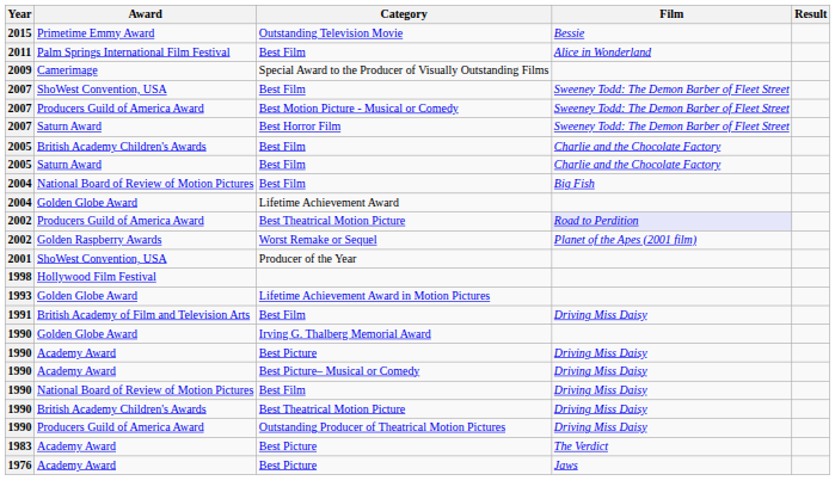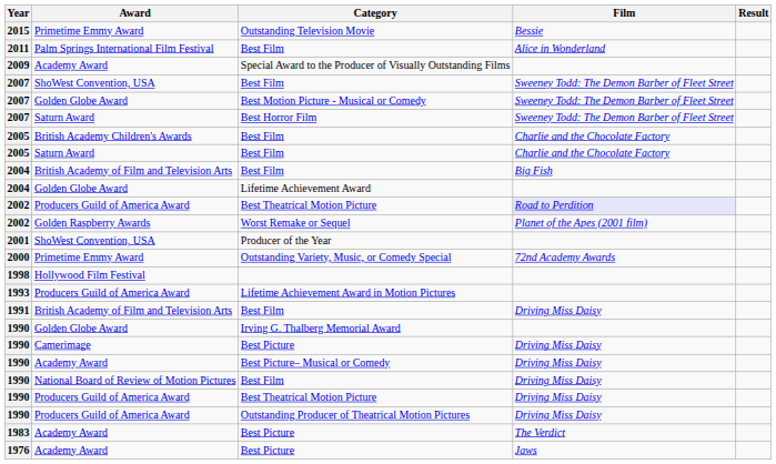Special Award to the Producer of Visually Outstanding Films | Award: Camerimage -> Academy Award
Best Motion Picture - Musical or Comedy | Award: Producers Guild of America Award -> Golden Globe Award
2004 / Best Film | Award: National Board of Review of Motion Pictures -> British Academy of Film and Television Arts
+ row: 2000 | Primetime Emmy Award | Outstanding Variety, Music, or Comedy Special | 72nd Academy Awards
Lifetime Achievement Award in Motion Pictures | Award: Golden Globe Award -> Producers Guild of America Award
1990 / Best Picture | Award: Academy Award -> Camerimage
1990 / Best Theatrical Motion Picture | Award: British Academy Children's Awards -> Producers Guild of America Award
